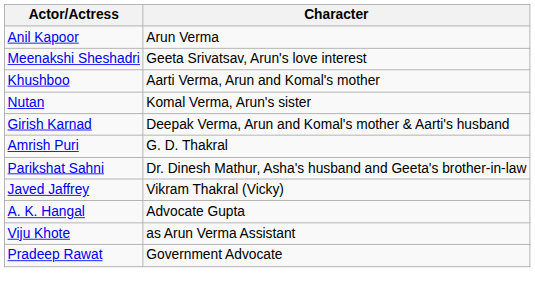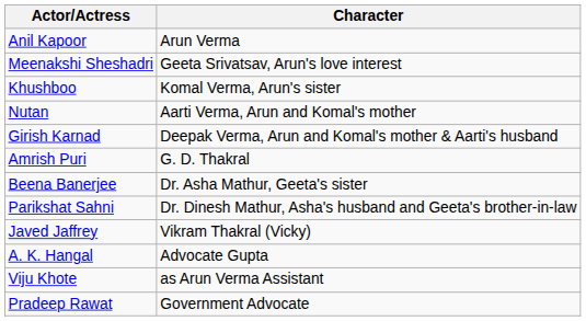Khushboo | Character: Aarti Verma, Arun and Komal's mother -> Komal Verma, Arun's sister
Nutan | Character: Komal Verma, Arun's sister -> Aarti Verma, Arun and Komal's mother
+ row: Beena Banerjee | Dr. Asha Mathur, Geeta's sister
